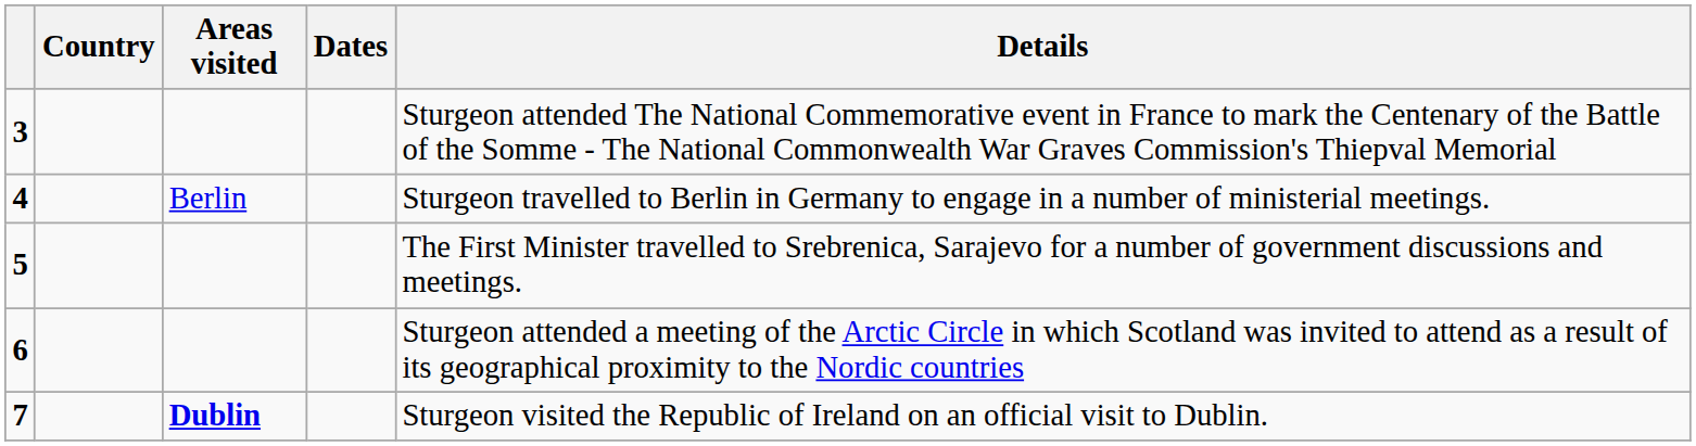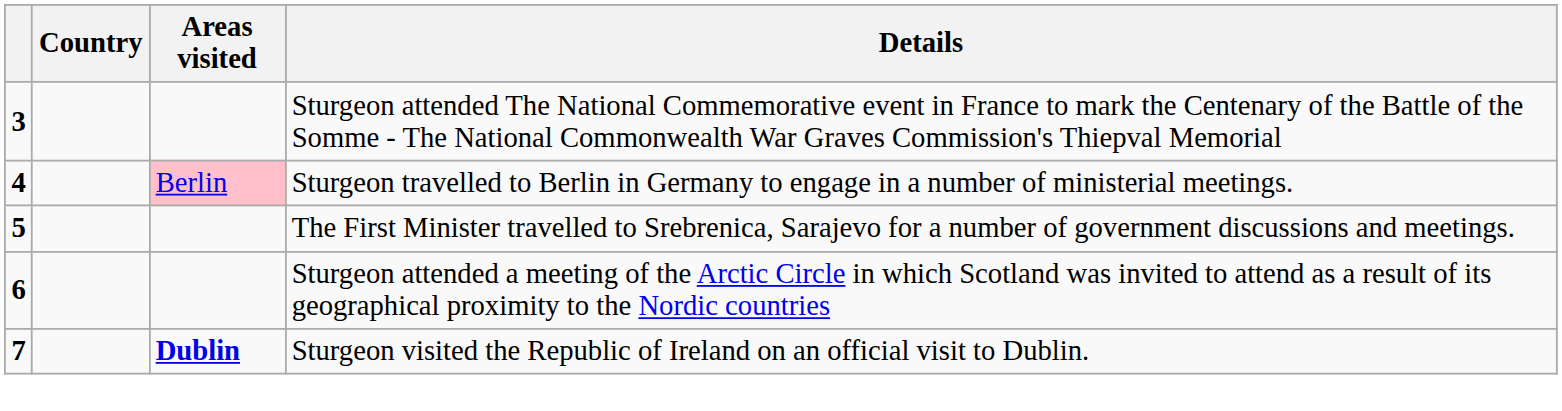- column: Dates
4 | Areas visited: no background -> pink background
